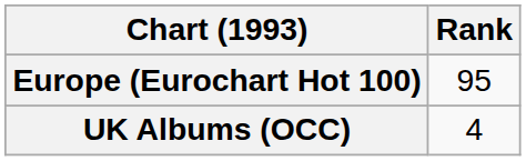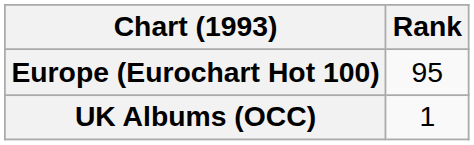UK Albums (OCC) | Rank: 4 -> 1
